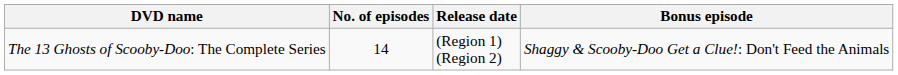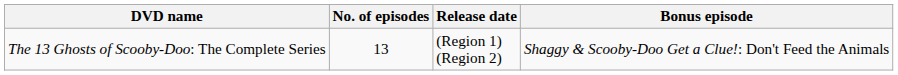The 13 Ghosts of Scooby-Doo: The Complete Series | No. of episodes: 14 -> 13
